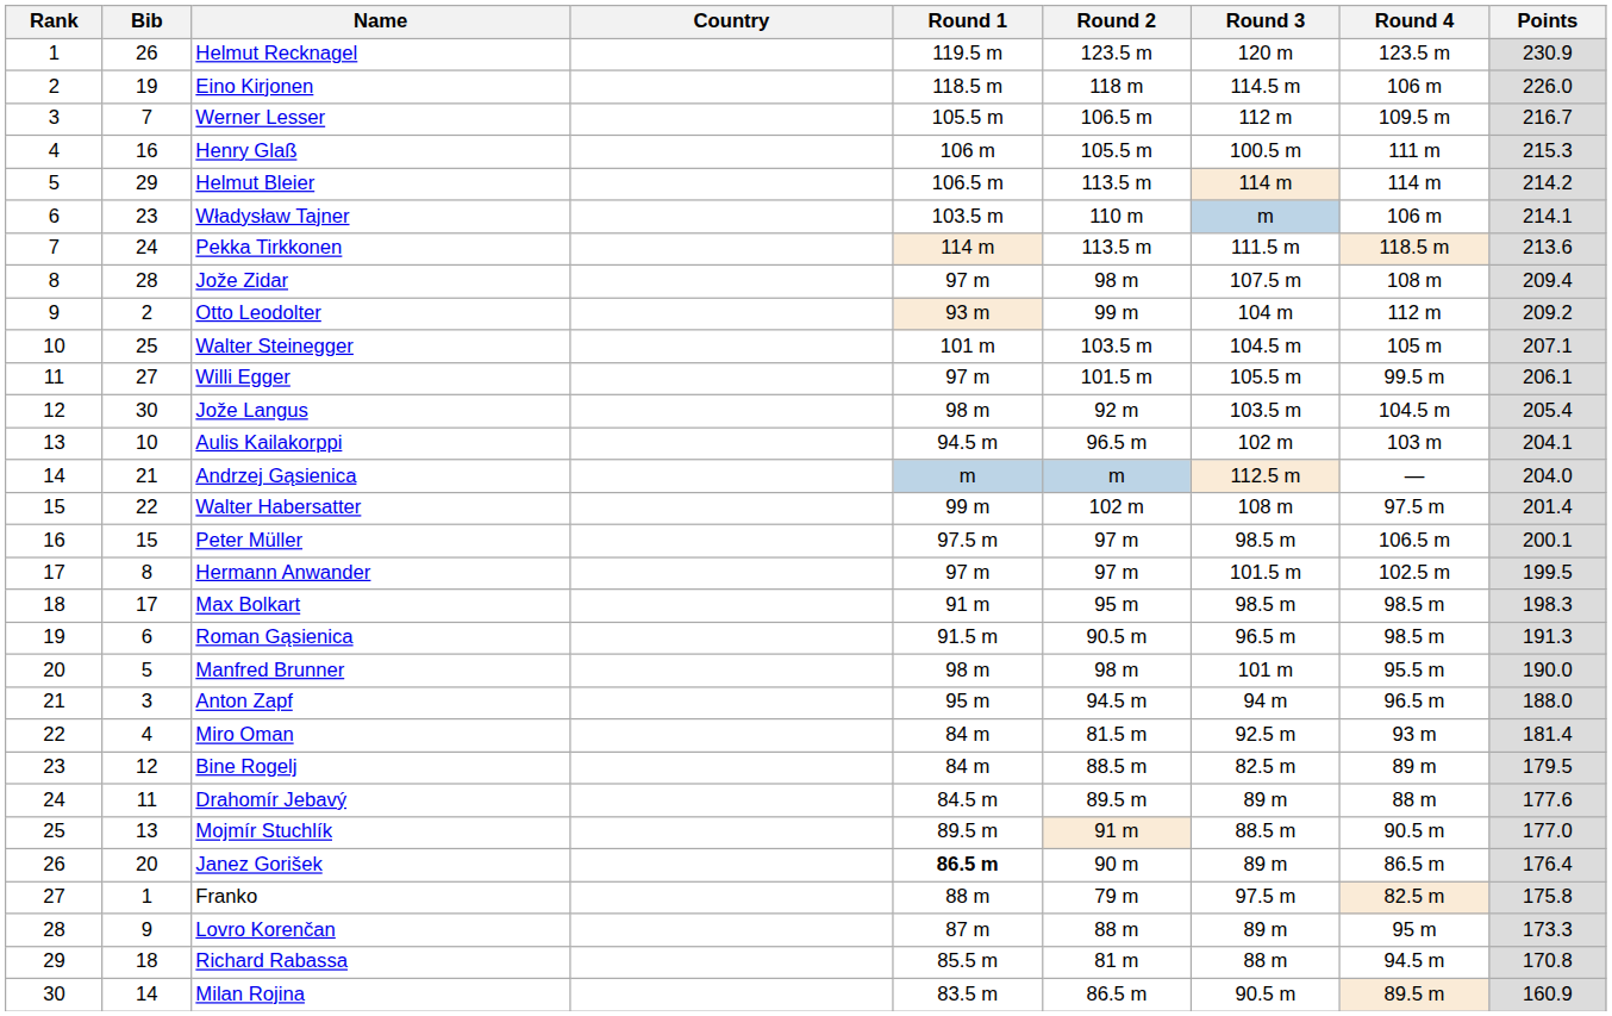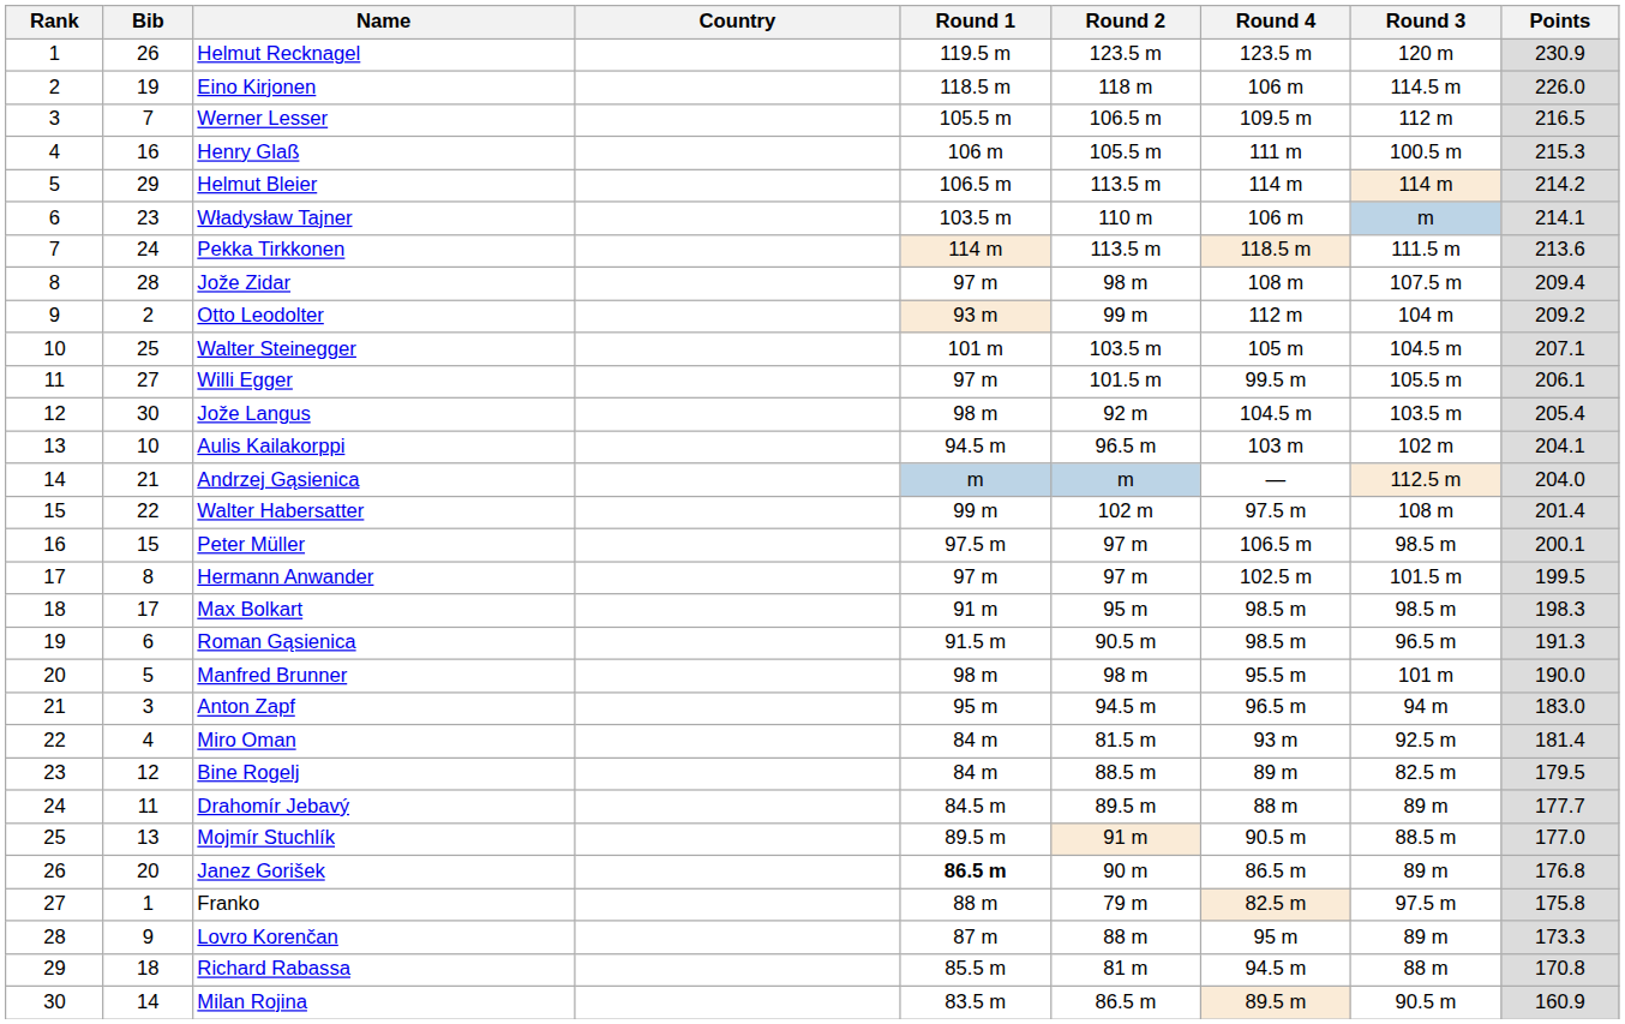columns swapped: Round 3 <-> Round 4
Werner Lesser | Points: 216.7 -> 216.5
Anton Zapf | Points: 188.0 -> 183.0
Drahomír Jebavý | Points: 177.6 -> 177.7
Janez Gorišek | Points: 176.4 -> 176.8
